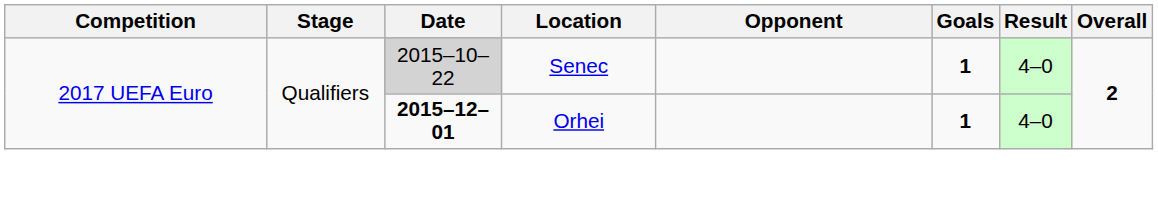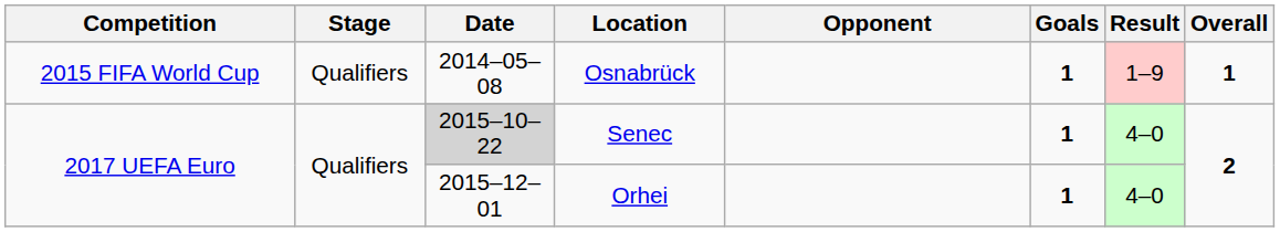+ row: 2015 FIFA World Cup | Qualifiers | 2014–05–08 | Osnabrück | 1 | 1–9 | 1
Orhei | Date: bold -> normal
